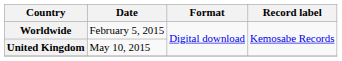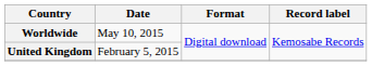Worldwide | Date: February 5, 2015 -> May 10, 2015
United Kingdom | Date: May 10, 2015 -> February 5, 2015
